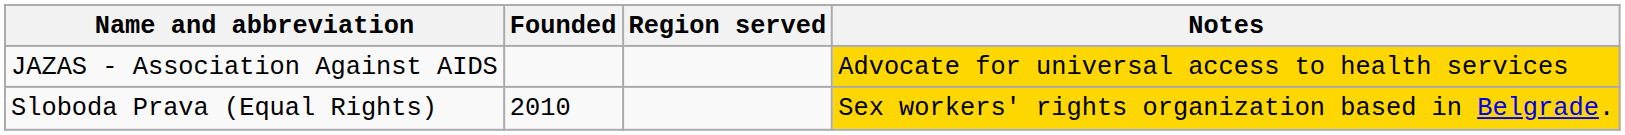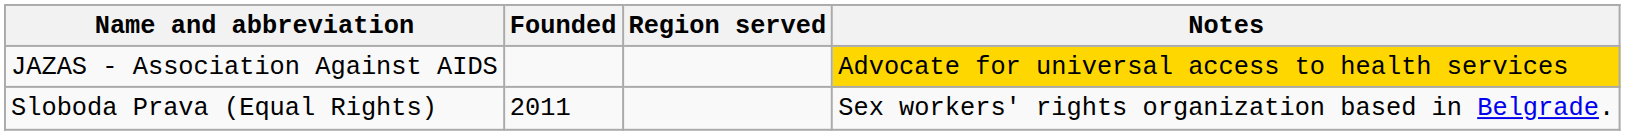Sloboda Prava (Equal Rights) | Founded: 2010 -> 2011
Sloboda Prava (Equal Rights) | Notes: gold background -> no background
